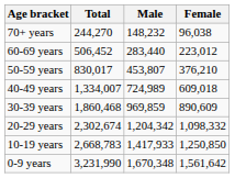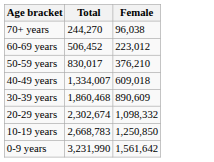- column: Male | 148,232 | 283,440 | 453,807 | 724,989 | 969,859 | 1,204,342 | 1,417,933 | 1,670,348
